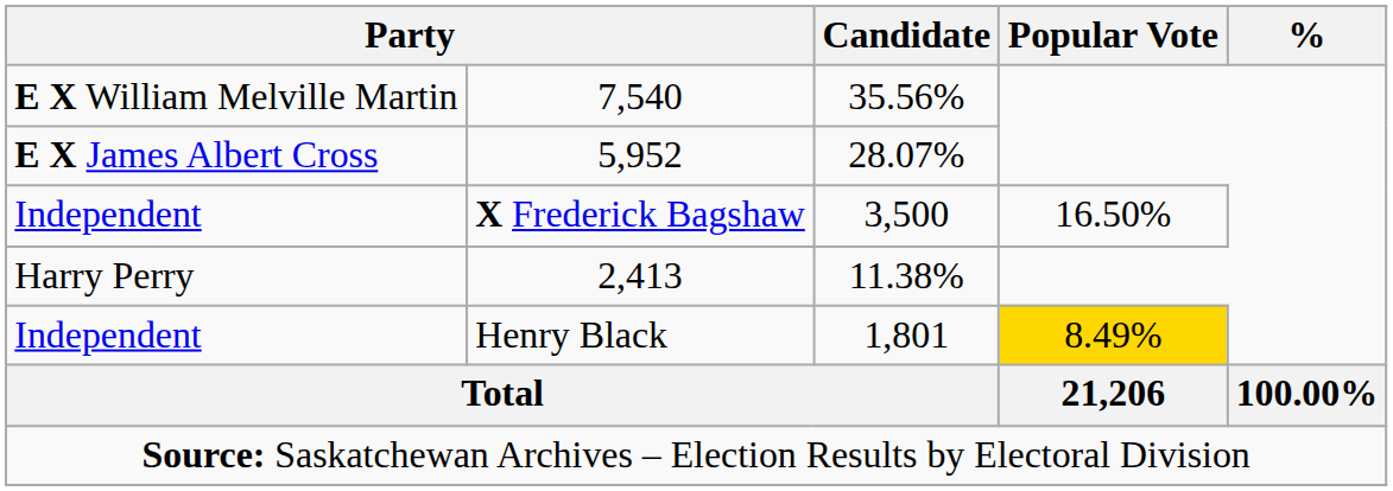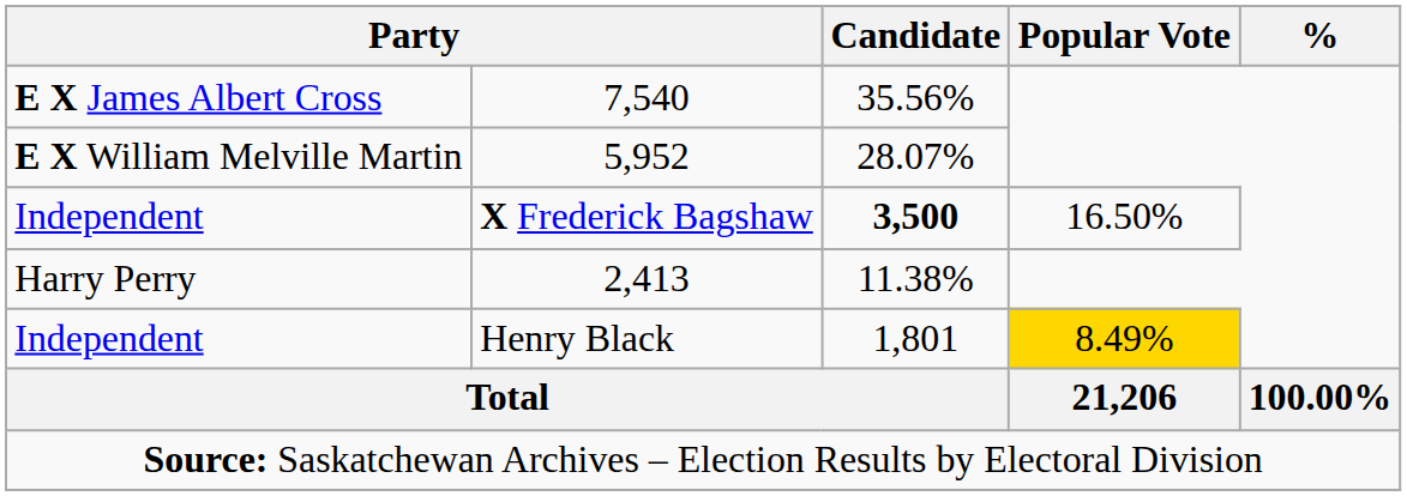7,540 | column 1: E X William Melville Martin -> E X James Albert Cross
5,952 | column 1: E X James Albert Cross -> E X William Melville Martin
X Frederick Bagshaw | Candidate: normal -> bold
